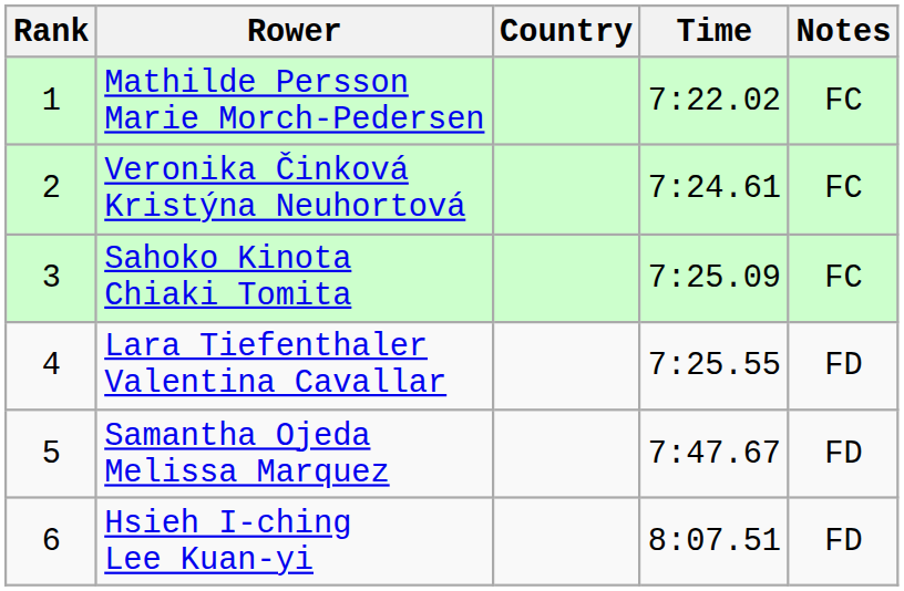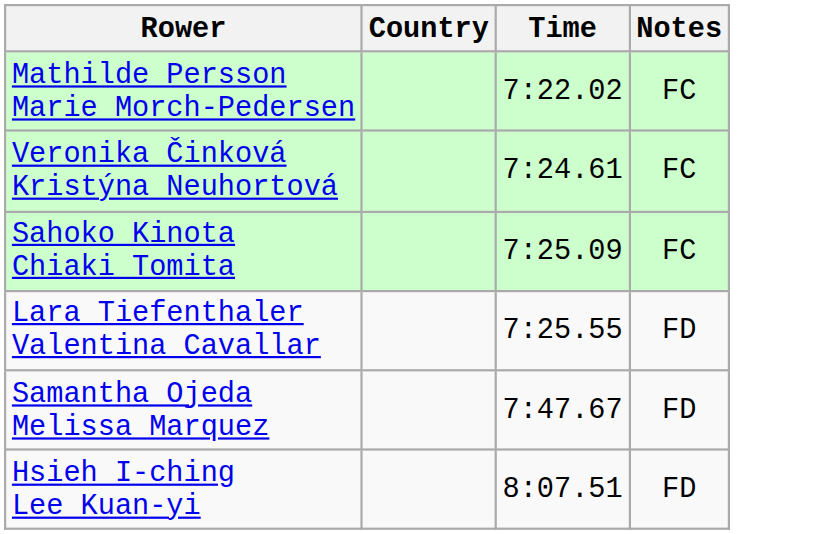- column: Rank | 1 | 2 | 3 | 4 | 5 | 6
